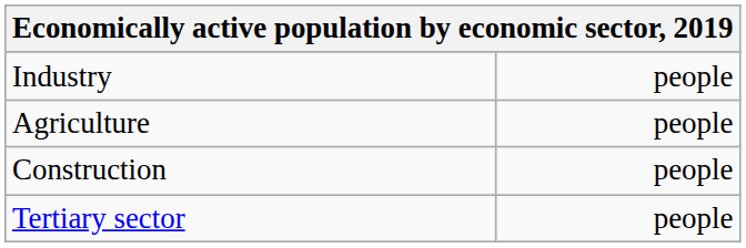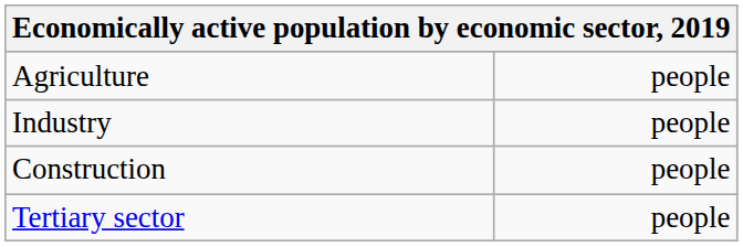rows swapped: Agriculture <-> Industry
